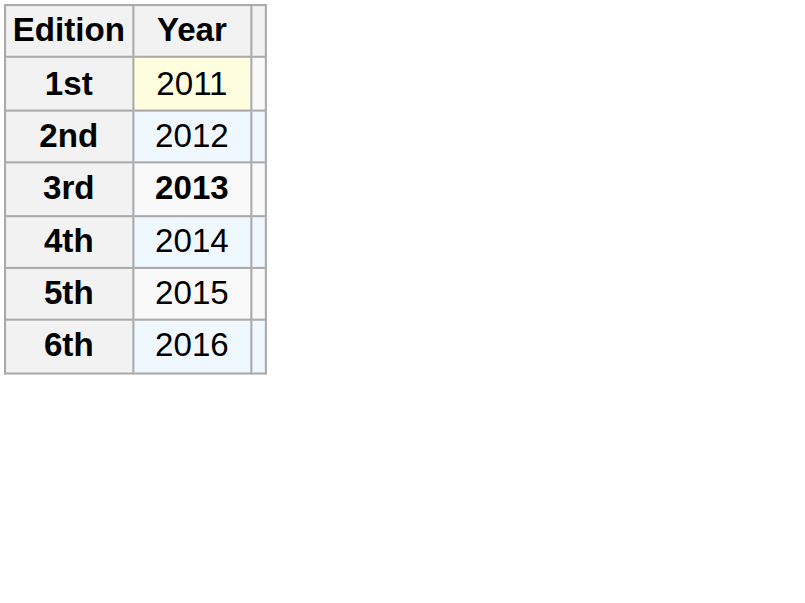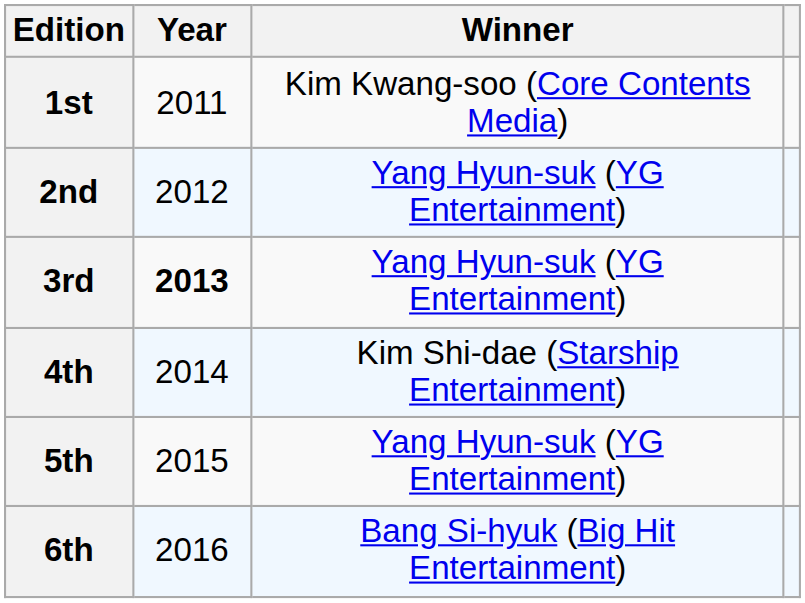+ column: Winner | Kim Kwang-soo (Core Contents Media) | Yang Hyun-suk (YG Entertainment) | Yang Hyun-suk (YG Entertainment) | Kim Shi-dae (Starship Entertainment) | Yang Hyun-suk (YG Entertainment) | Bang Si-hyuk (Big Hit Entertainment)
1st | Year: lightyellow background -> no background
